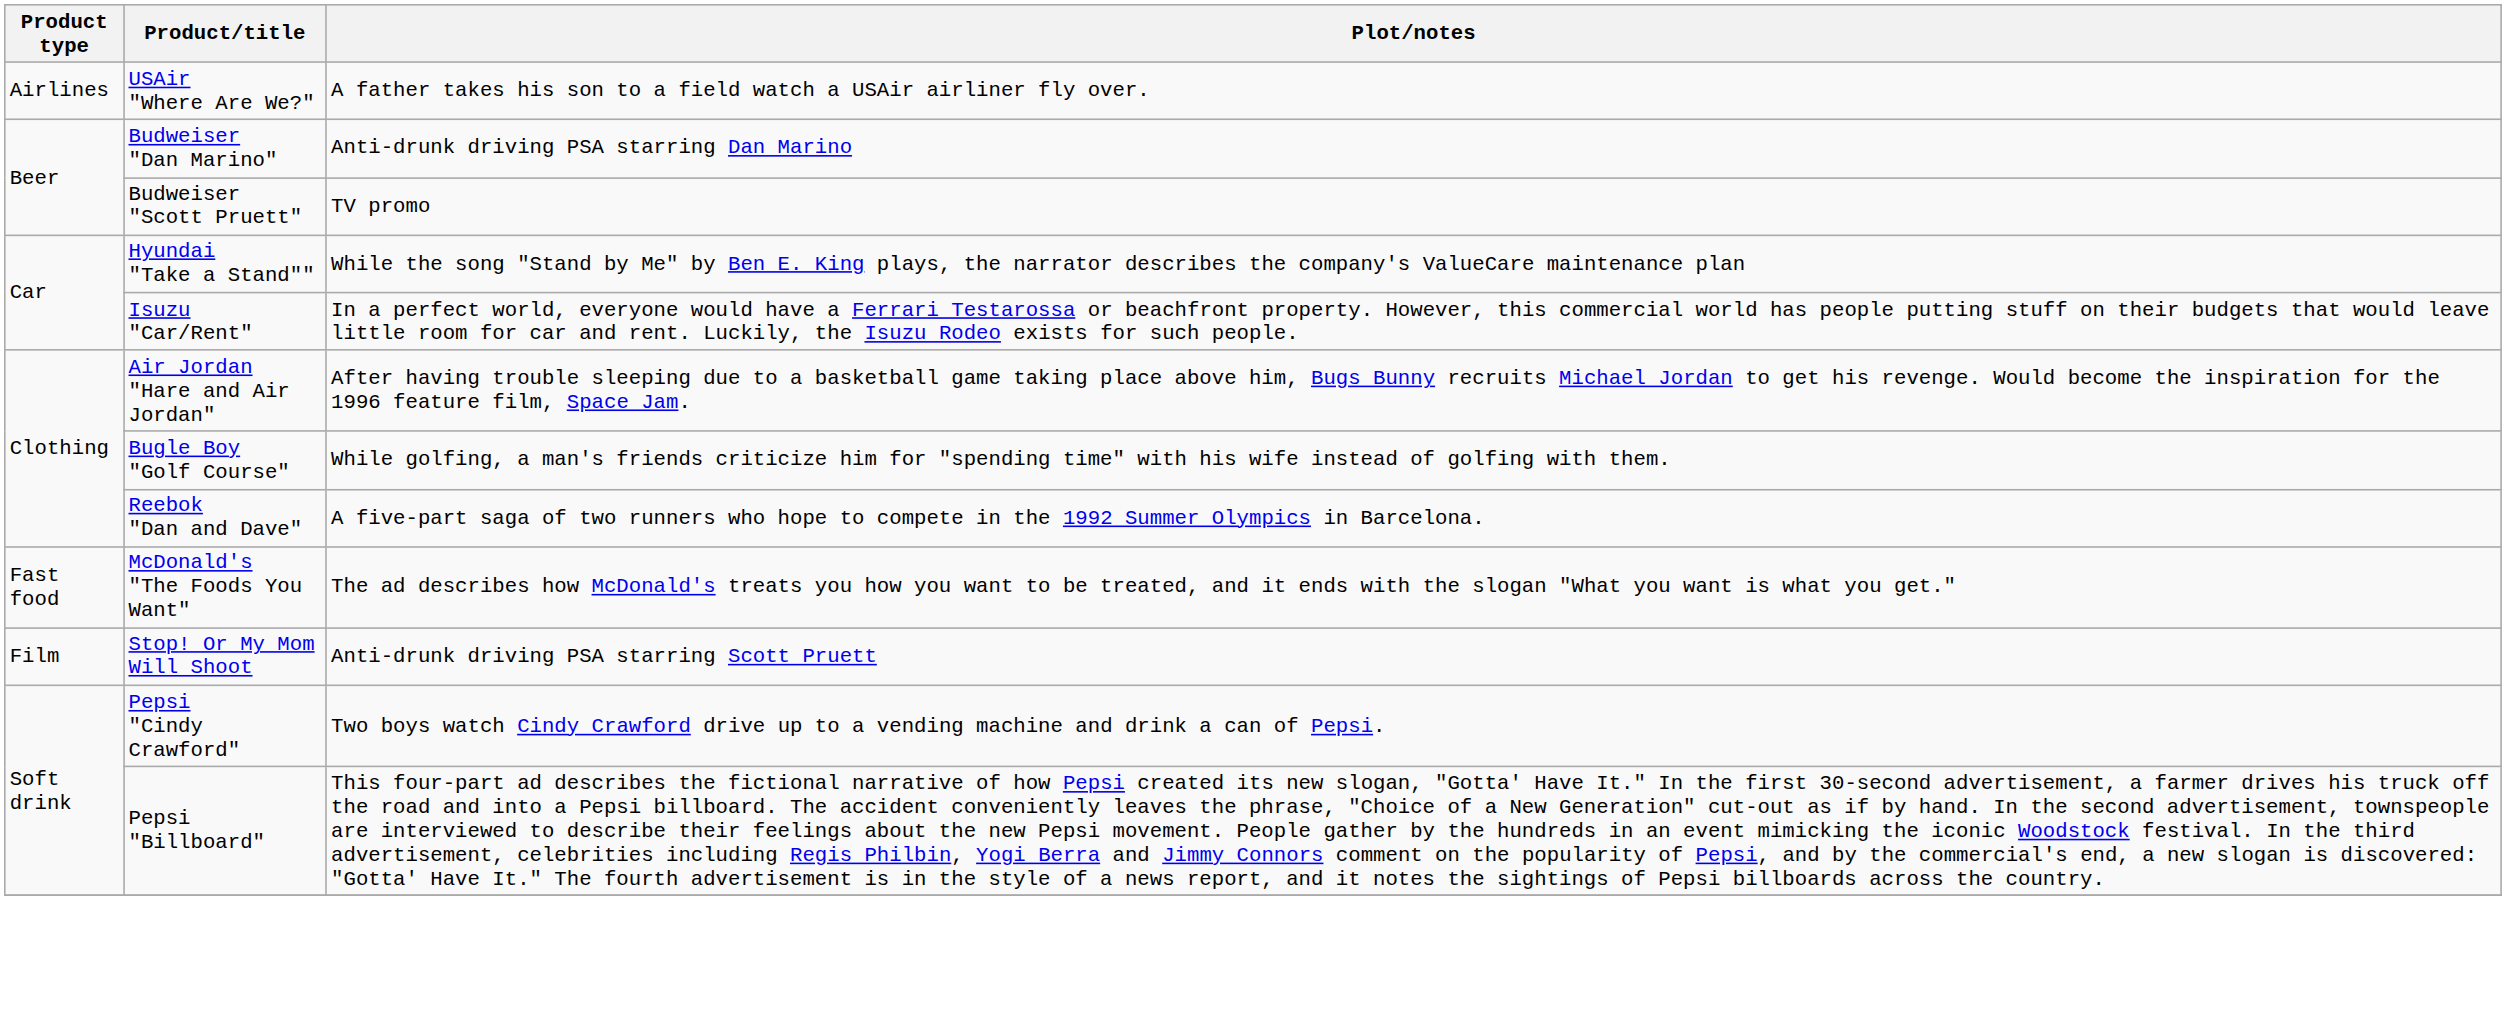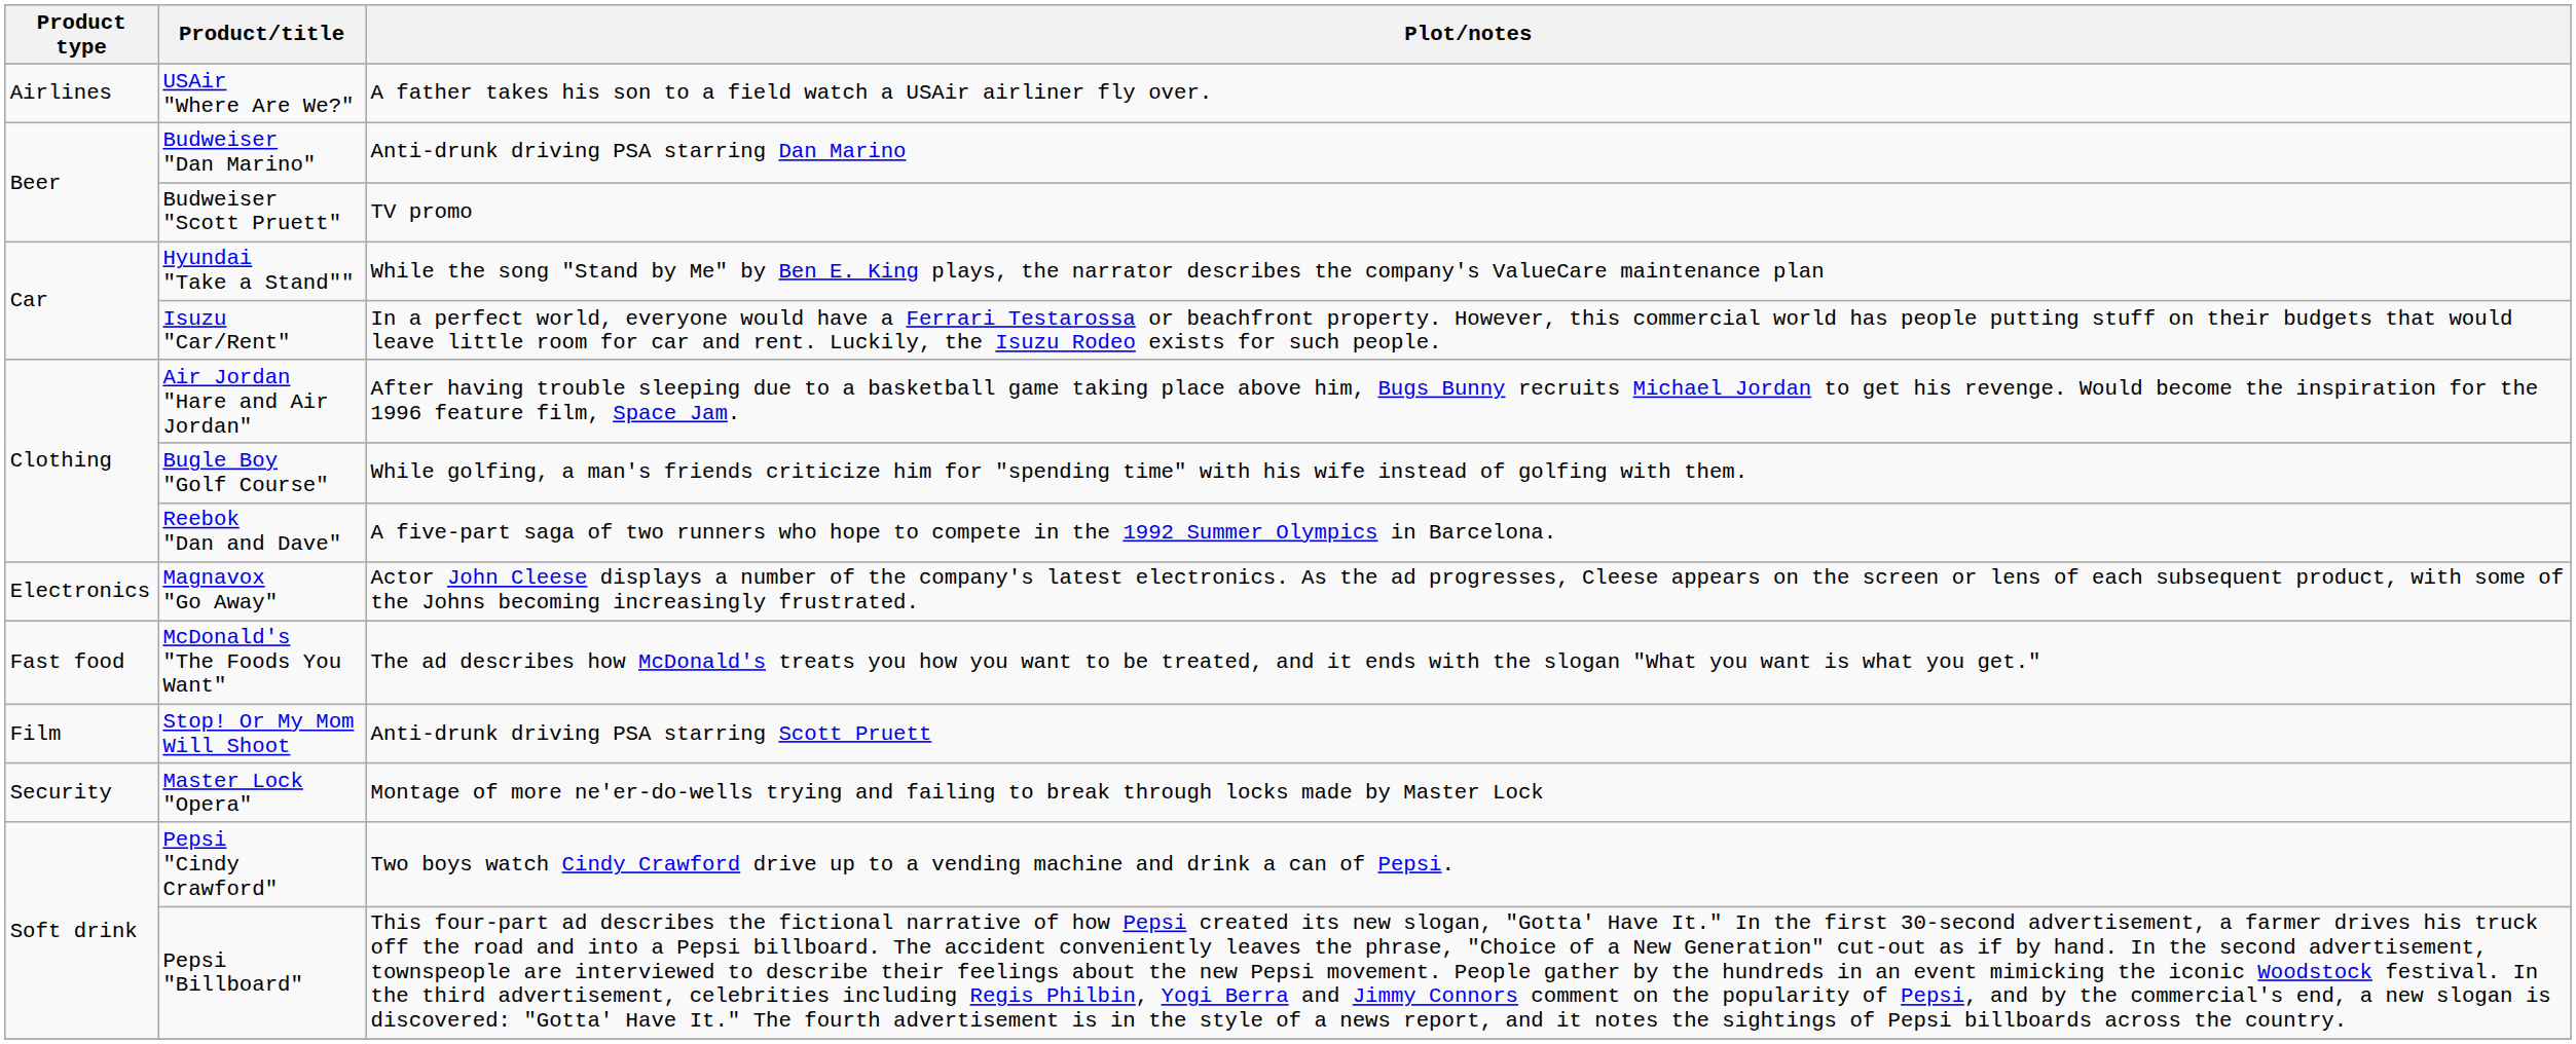+ row: Electronics | Magnavox "Go Away" | Actor John Cleese displays a number of the company's latest electronics. As the ad progresses, Cleese appears on the screen or lens of each subsequent product, with some of the Johns becoming increasingly frustrated.
+ row: Security | Master Lock "Opera" | Montage of more ne'er-do-wells trying and failing to break through locks made by Master Lock
